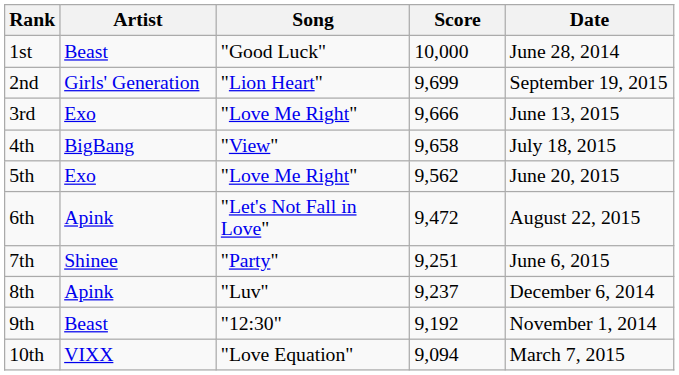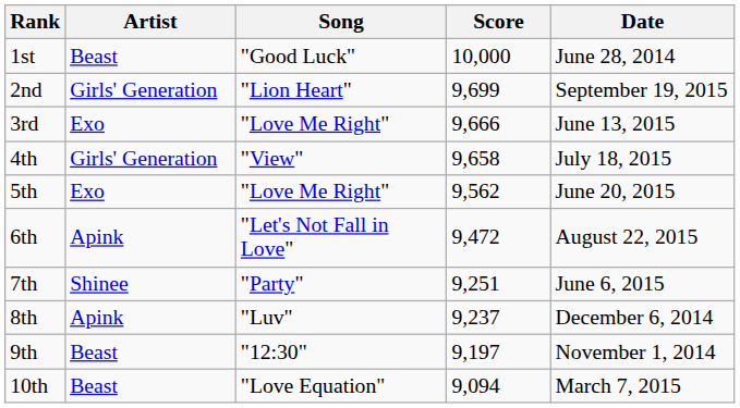4th | Artist: BigBang -> Girls' Generation
9th | Score: 9,192 -> 9,197
10th | Artist: VIXX -> Beast
